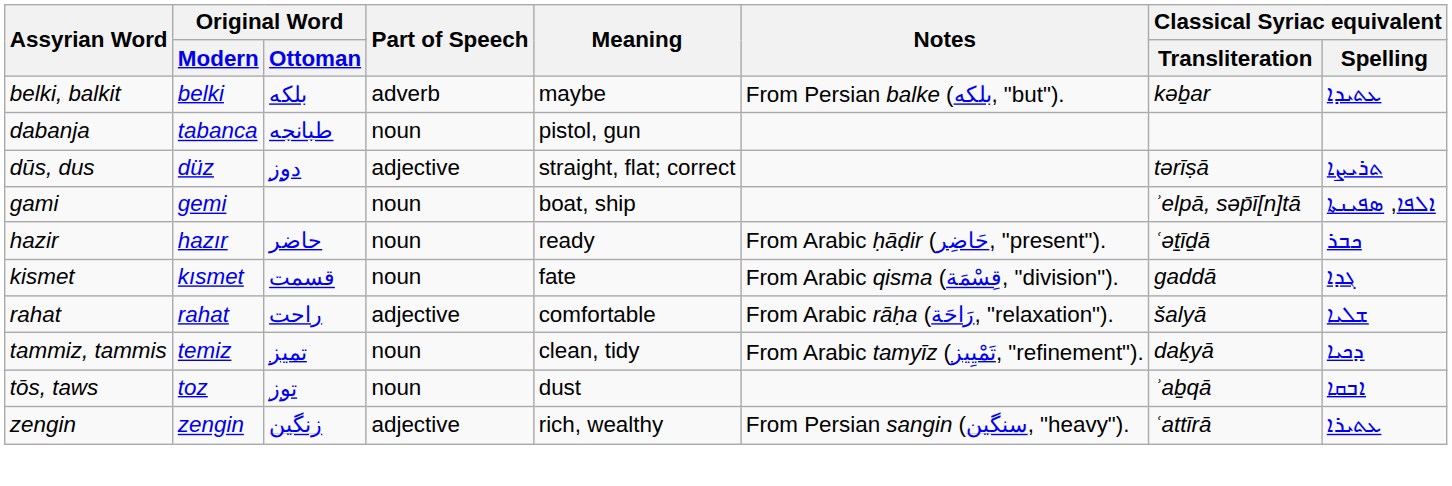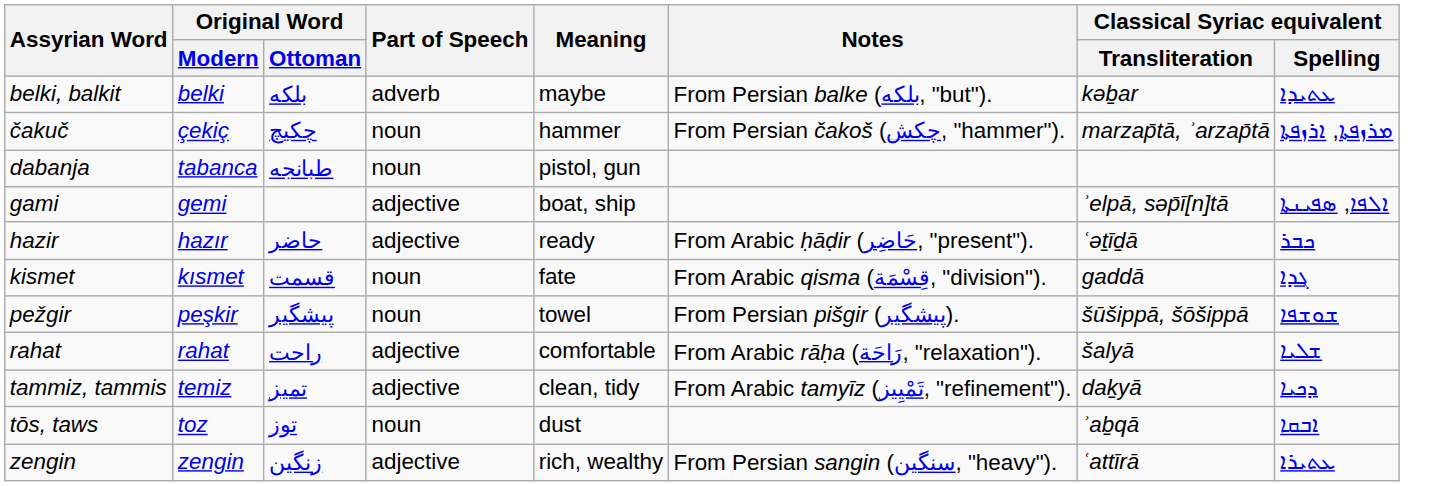+ row: čakuč | çekiç | چكیچ | noun | hammer | From Persian čakoš (چکش, "hammer"). | marzap̄tā, ʾarzap̄tā | ܡܪܙܦܬܐ, ܐܪܙܦܬܐ
- row: dūs, dus | düz | دوز | adjective | straight, flat; correct | tərīṣā | ܬܪܝܨܐ
gami | Part of Speech: noun -> adjective
hazir | Part of Speech: noun -> adjective
+ row: pežgir | peşkir | پیشگیر | noun | towel | From Persian pišgir (پیشگیر). | šūšippā, šōšippā | ܫܘܫܦܐ
tammiz, tammis | Part of Speech: noun -> adjective
